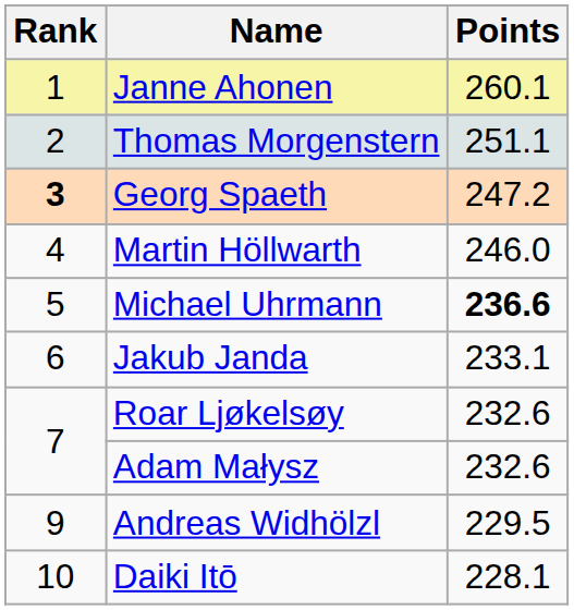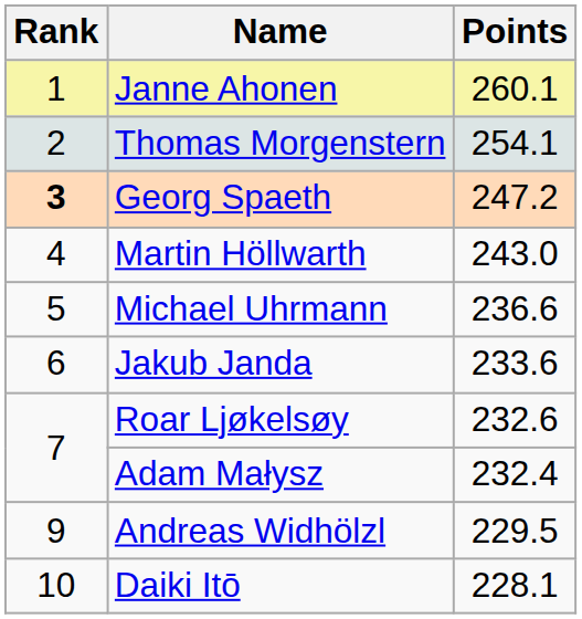Thomas Morgenstern | Points: 251.1 -> 254.1
Martin Höllwarth | Points: 246.0 -> 243.0
Michael Uhrmann | Points: bold -> normal
Jakub Janda | Points: 233.1 -> 233.6
Adam Małysz | Points: 232.6 -> 232.4
